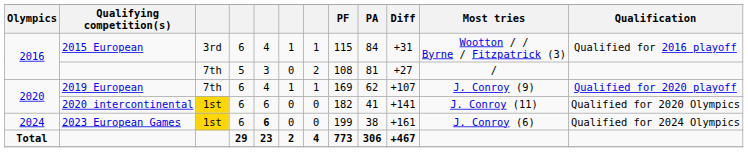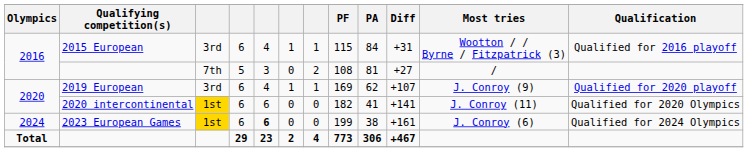2019 European | column 3: 7th -> 3rd
